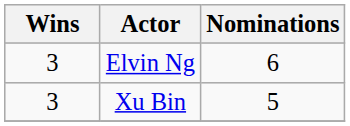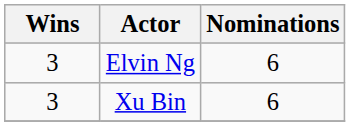Xu Bin | Nominations: 5 -> 6
